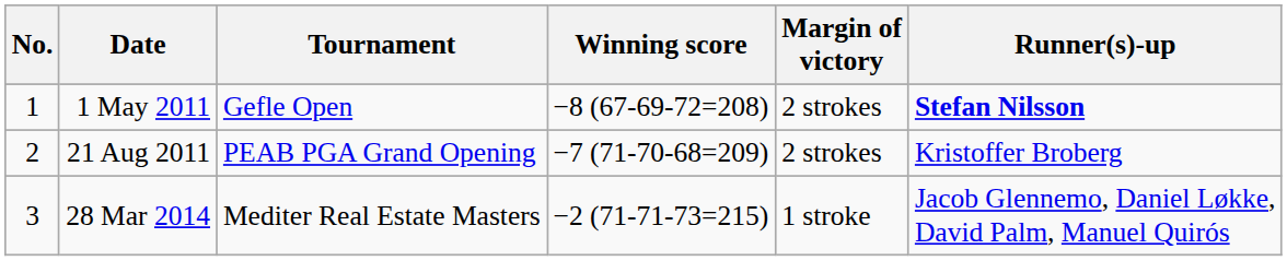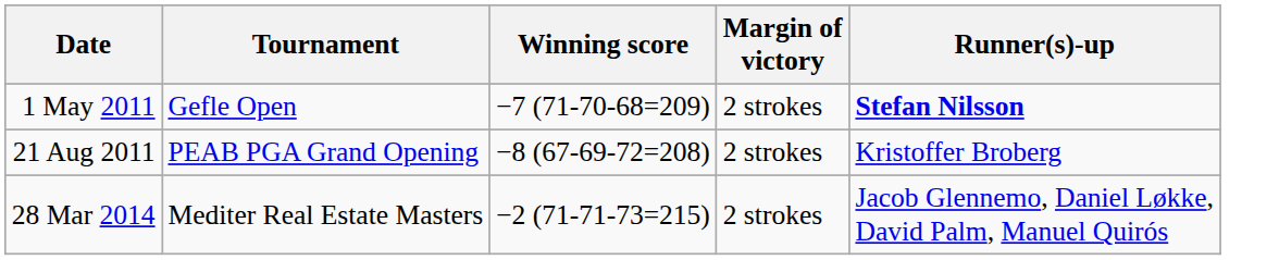- column: No. | 1 | 2 | 3
1 May 2011 | Winning score: −8 (67-69-72=208) -> −7 (71-70-68=209)
21 Aug 2011 | Winning score: −7 (71-70-68=209) -> −8 (67-69-72=208)
28 Mar 2014 | Margin of victory: 1 stroke -> 2 strokes
